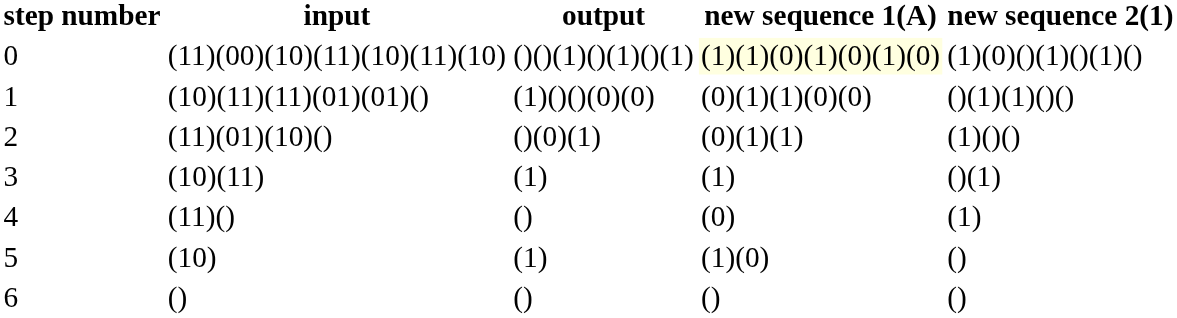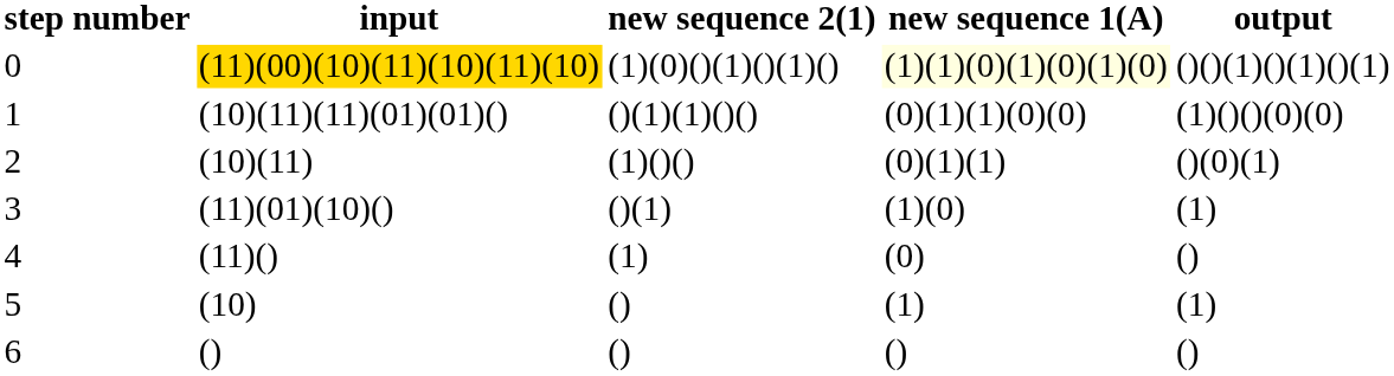columns swapped: output <-> new sequence 2(1)
0 | input: no background -> gold background
2 | input: (11)(01)(10)() -> (10)(11)
3 | input: (10)(11) -> (11)(01)(10)()
3 | new sequence 1(A): (1) -> (1)(0)
5 | new sequence 1(A): (1)(0) -> (1)
